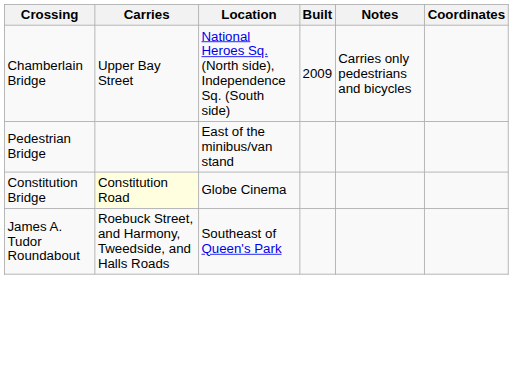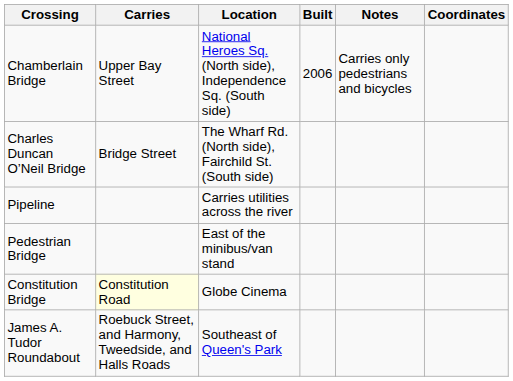Chamberlain Bridge | Built: 2009 -> 2006
+ row: Charles Duncan O’Neil Bridge | Bridge Street | The Wharf Rd. (North side), Fairchild St. (South side)
+ row: Pipeline | Carries utilities across the river
